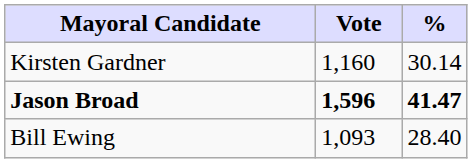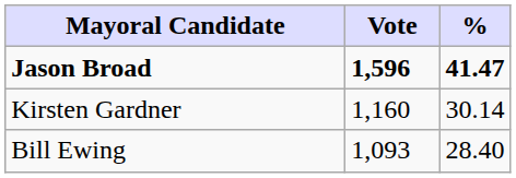rows swapped: Jason Broad <-> Kirsten Gardner
